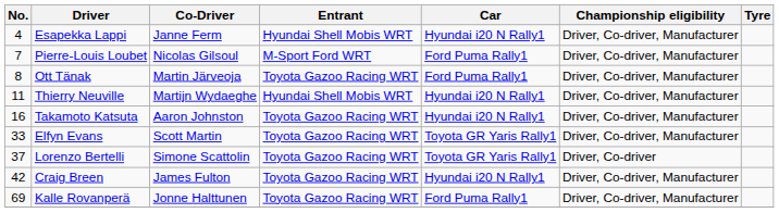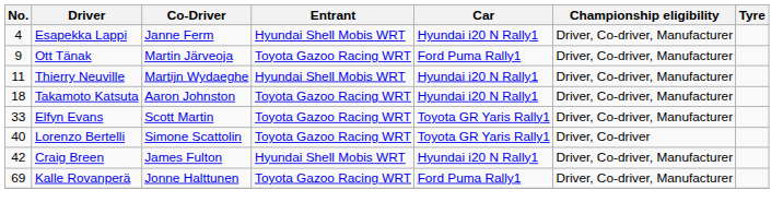- row: 7 | Pierre-Louis Loubet | Nicolas Gilsoul | M-Sport Ford WRT | Ford Puma Rally1 | Driver, Co-driver, Manufacturer
Ott Tänak | No.: 8 -> 9
Takamoto Katsuta | No.: 16 -> 18
Lorenzo Bertelli | No.: 37 -> 40
Craig Breen | Entrant: Toyota Gazoo Racing WRT -> Hyundai Shell Mobis WRT
